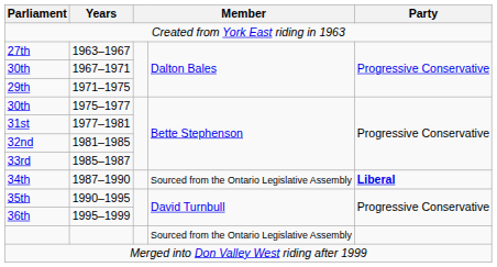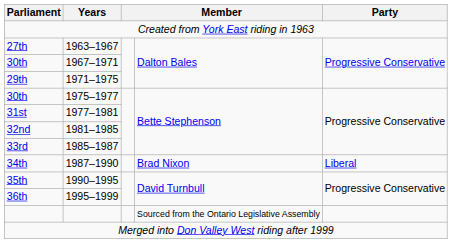34th | column 4: Sourced from the Ontario Legislative Assembly -> Brad Nixon
34th | Party: bold -> normal
